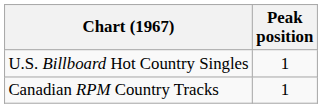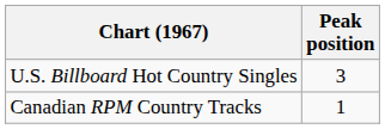U.S. Billboard Hot Country Singles | Peak position: 1 -> 3
